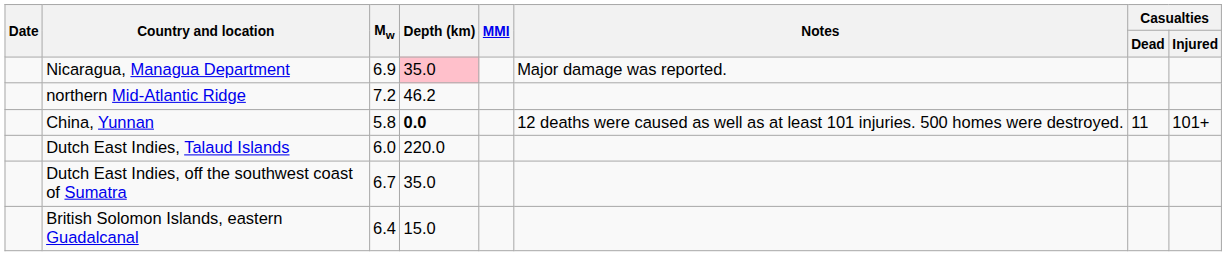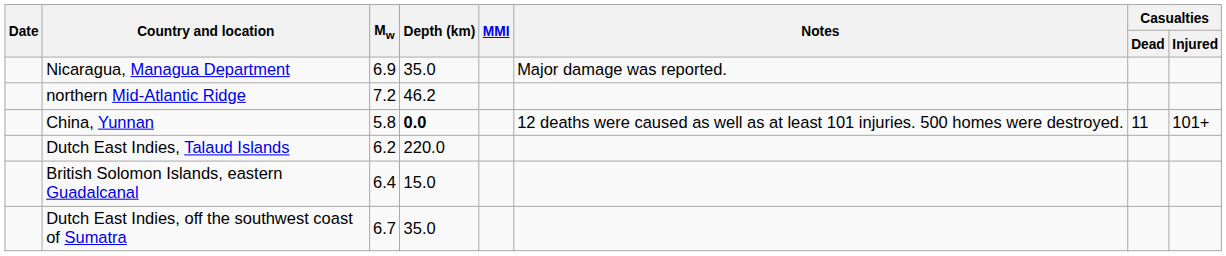Nicaragua, Managua Department | Depth (km): pink background -> no background
Dutch East Indies, Talaud Islands | Mw: 6.0 -> 6.2
rows swapped: Dutch East Indies, off the southwest coast of Sumatra <-> British Solomon Islands, eastern Guadalcanal
